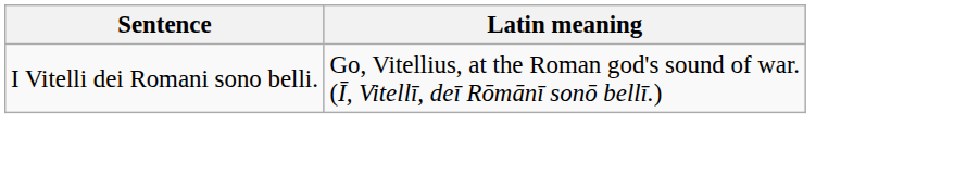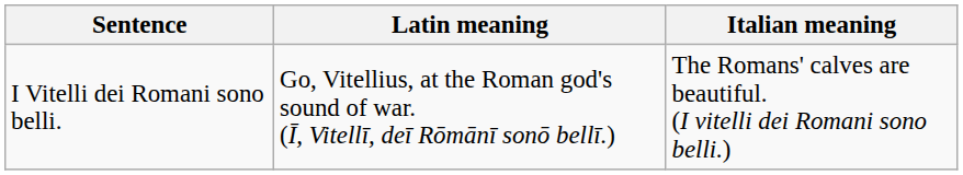+ column: Italian meaning | The Romans' calves are beautiful. (I vitelli dei Romani sono belli.)
